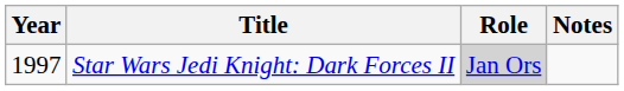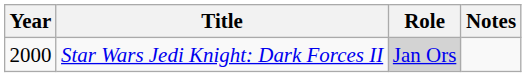Star Wars Jedi Knight: Dark Forces II | Year: 1997 -> 2000
